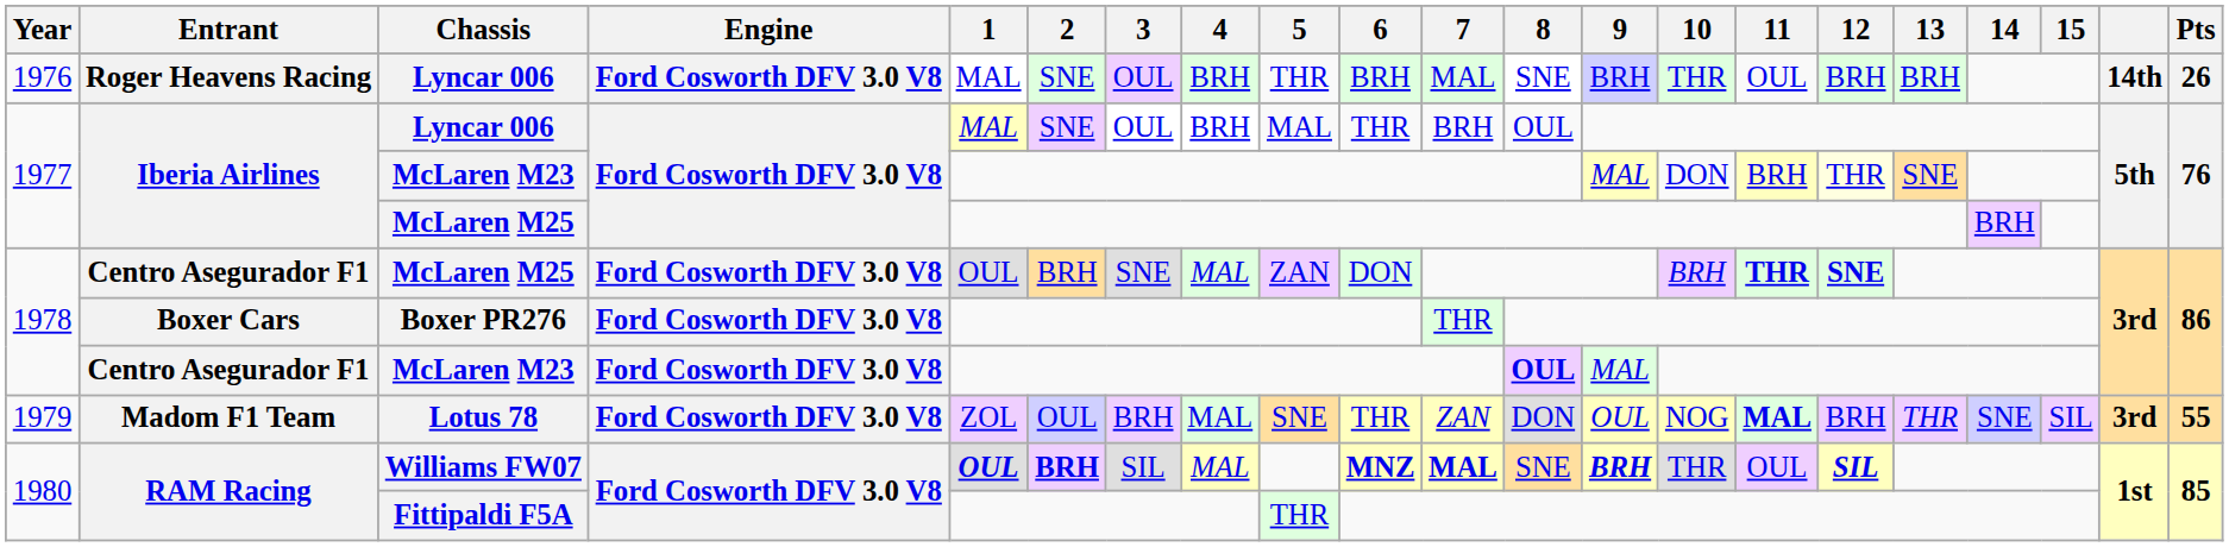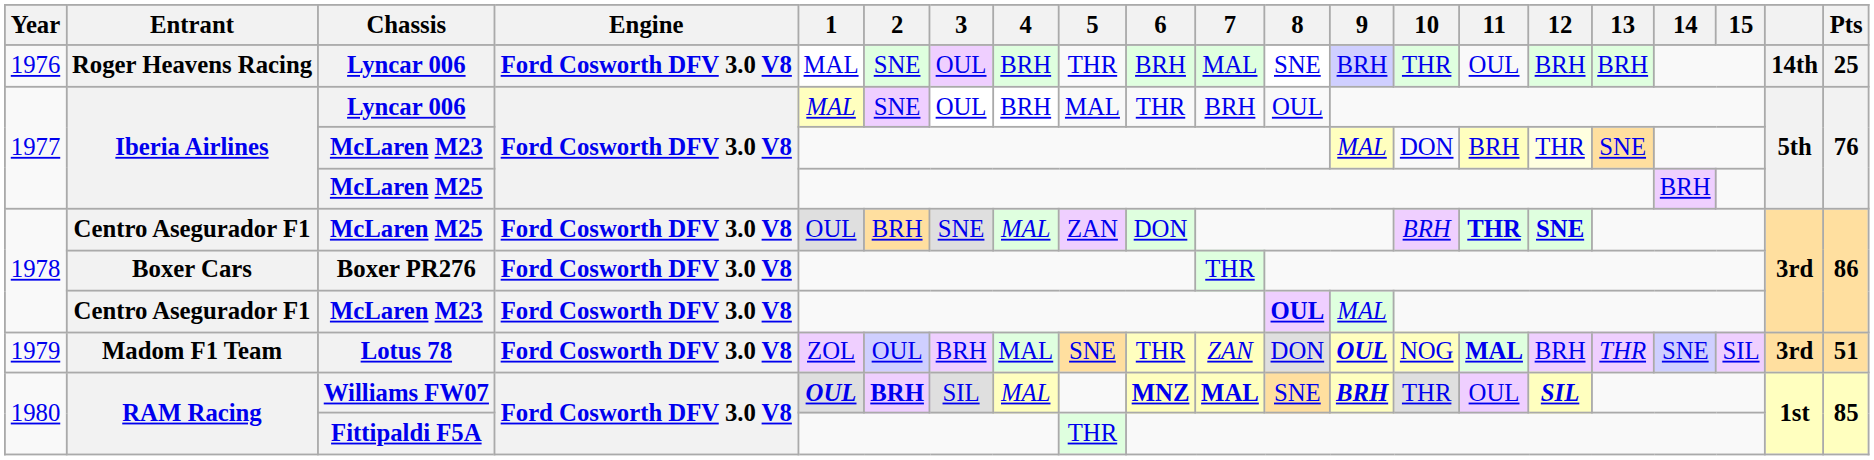Roger Heavens Racing / Lyncar 006 | Pts: 26 -> 25
Lotus 78 | 9: normal -> bold
Lotus 78 | Pts: 55 -> 51
